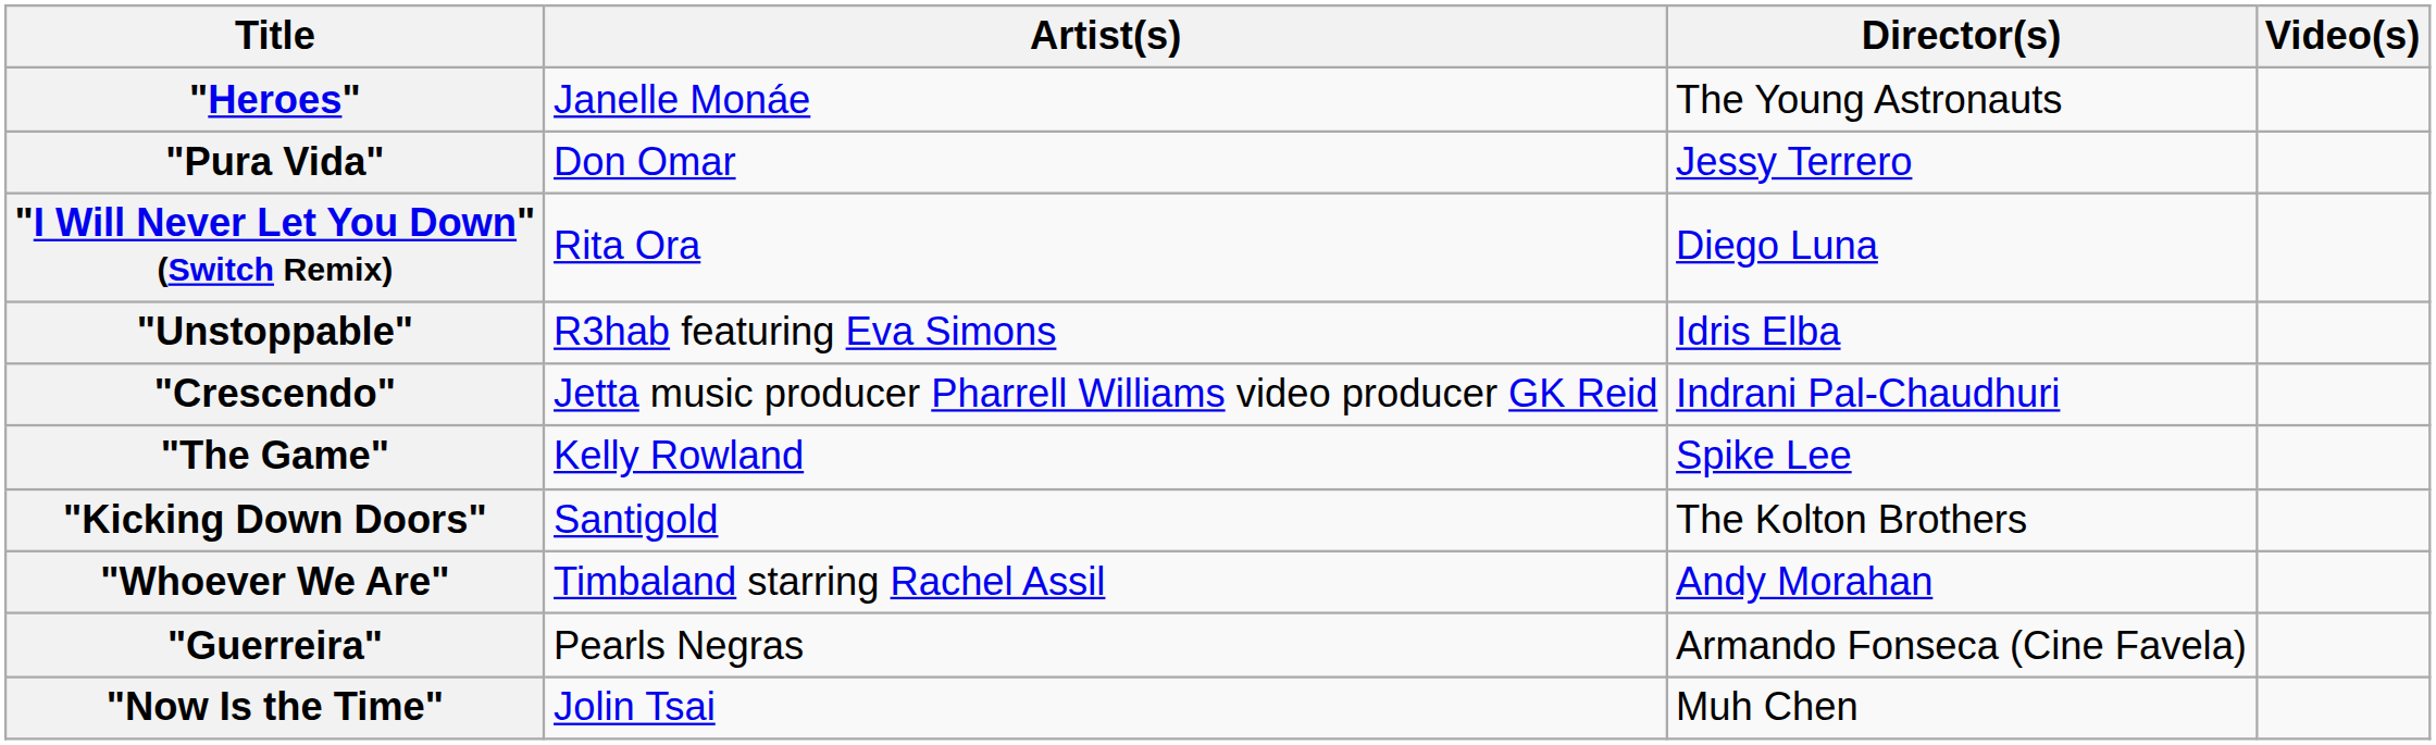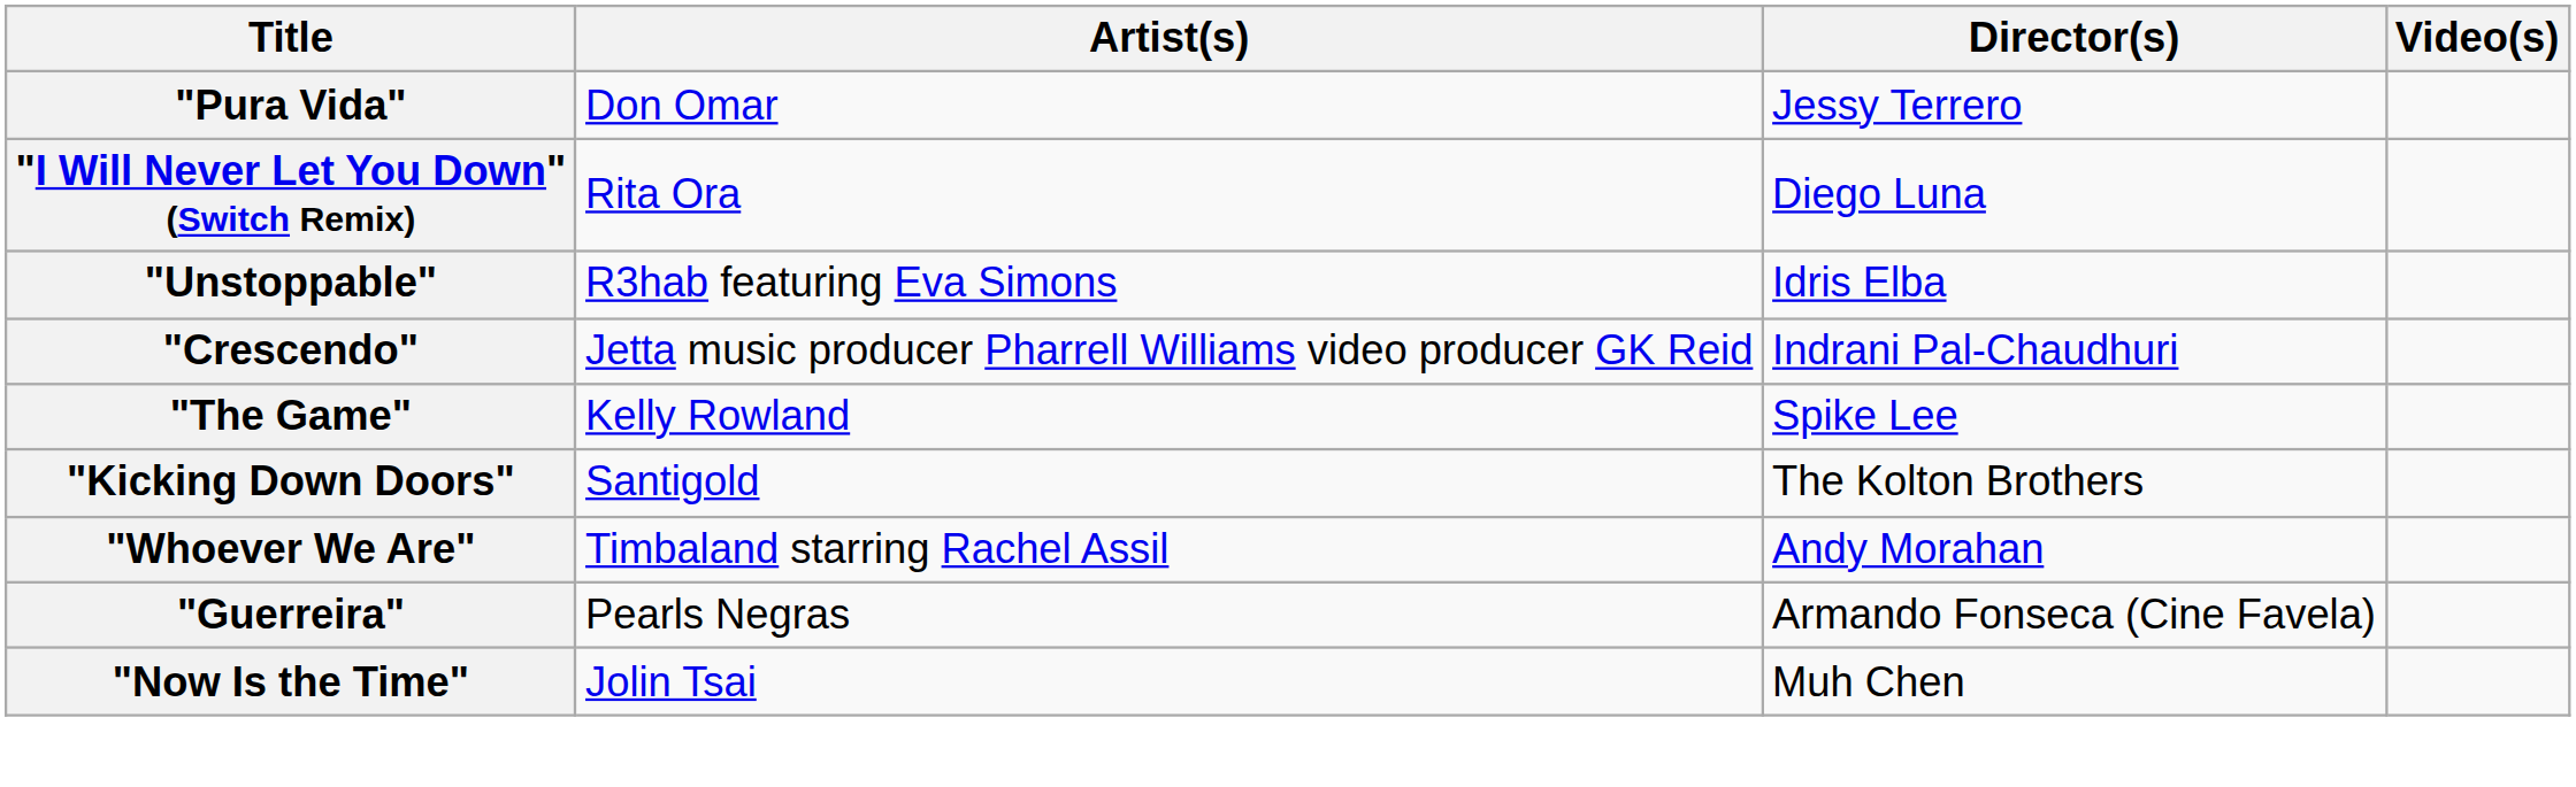- row: "Heroes" | Janelle Monáe | The Young Astronauts
